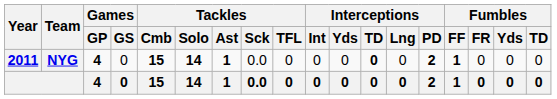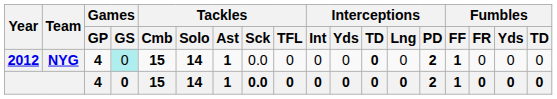NYG | Year: 2011 -> 2012
NYG | Games / GS: no background -> paleturquoise background
